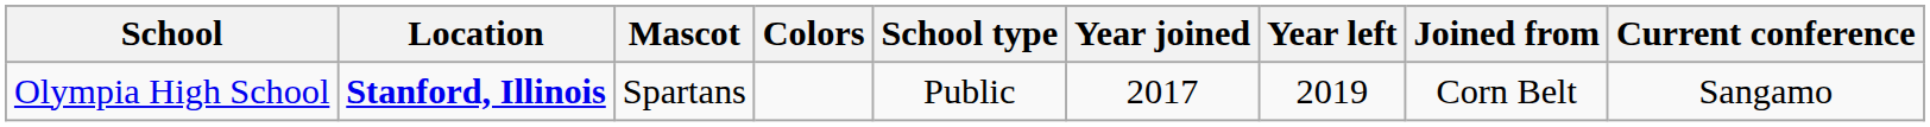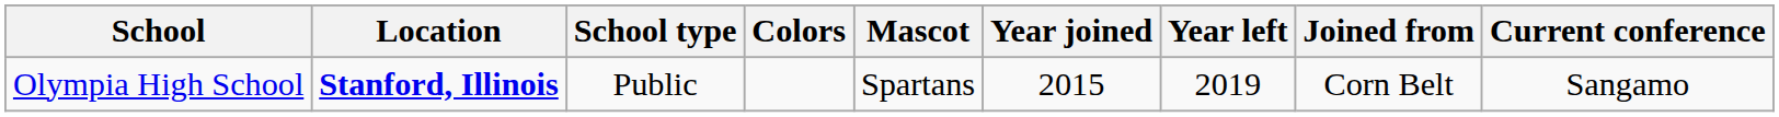columns swapped: Mascot <-> School type
Olympia High School | Year joined: 2017 -> 2015
